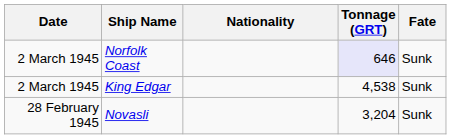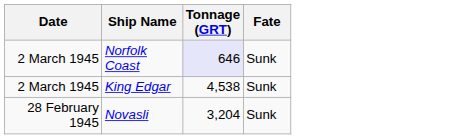- column: Nationality
